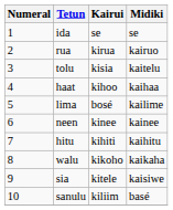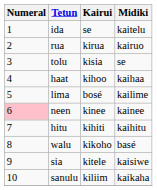ida | Midiki: se -> kaitelu
tolu | Midiki: kaitelu -> se
neen | Numeral: no background -> pink background
walu | Midiki: kaikaha -> basé
sanulu | Midiki: basé -> kaikaha
